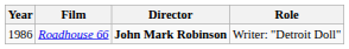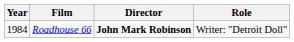Roadhouse 66 | Year: 1986 -> 1984
